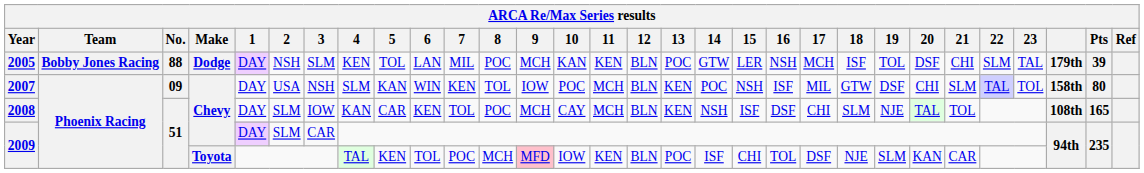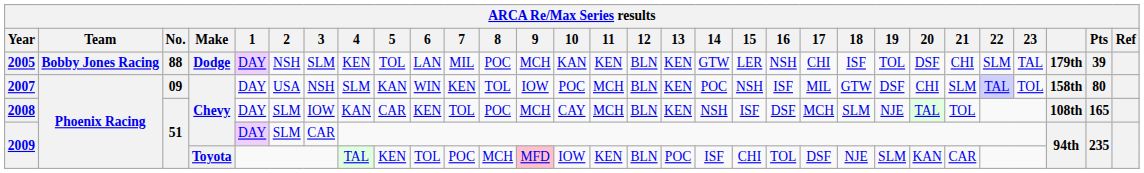2005 | 13: POC -> KEN
2005 | 17: MCH -> CHI
2008 | 17: CHI -> MCH
